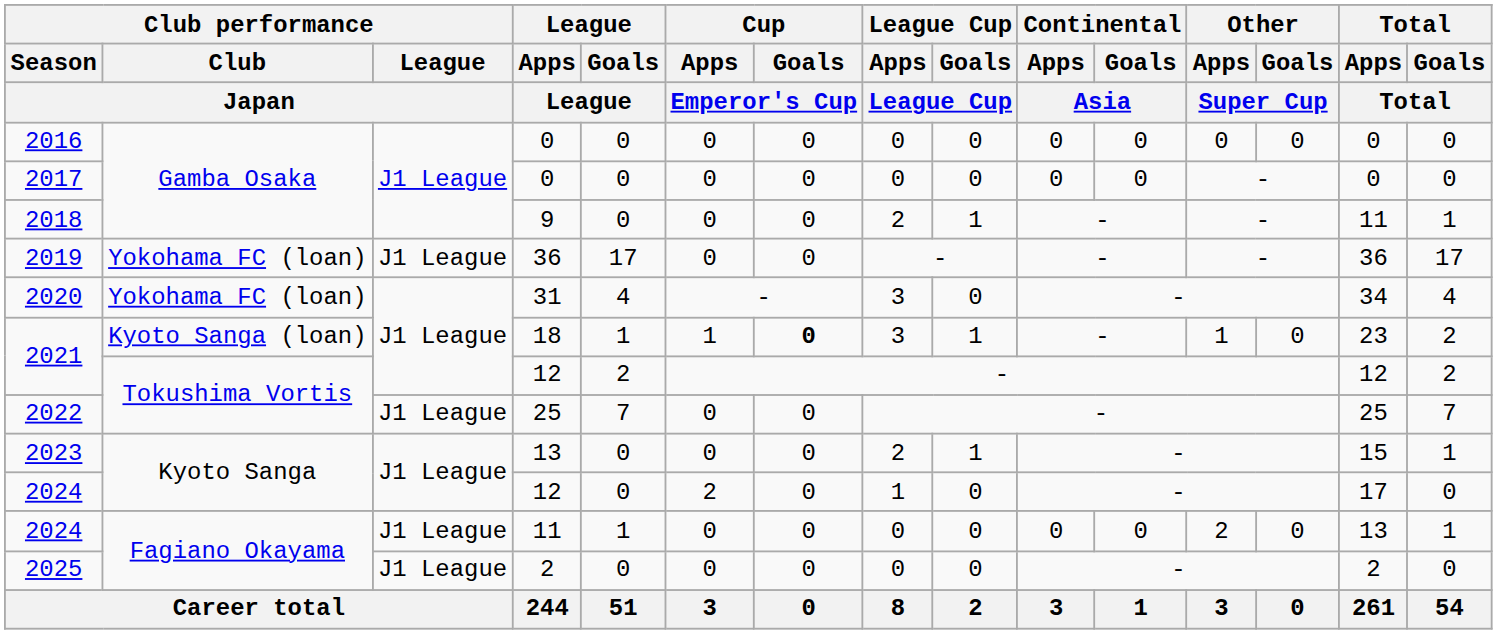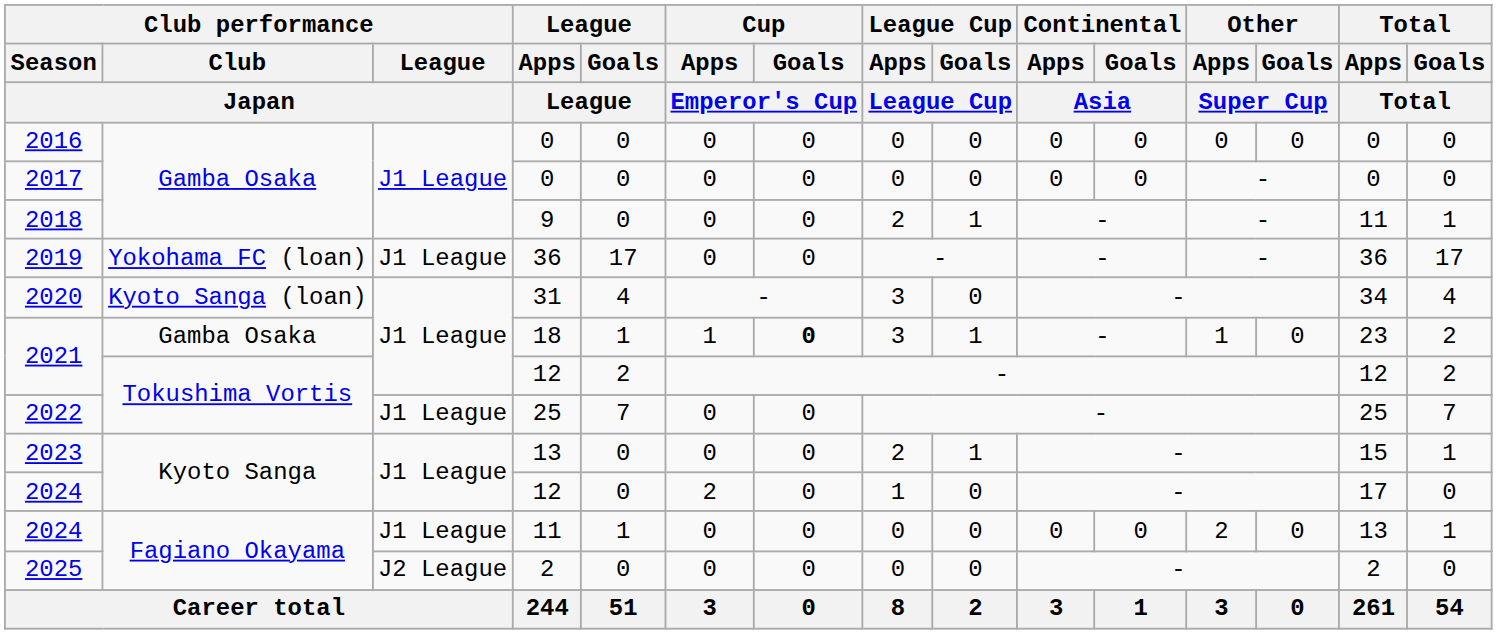2020 | Club performance / Club / Japan: Yokohama FC (loan) -> Kyoto Sanga (loan)
2021 / 18 | Club performance / Club / Japan: Kyoto Sanga (loan) -> Gamba Osaka
2025 | Club performance / League / Japan: J1 League -> J2 League
